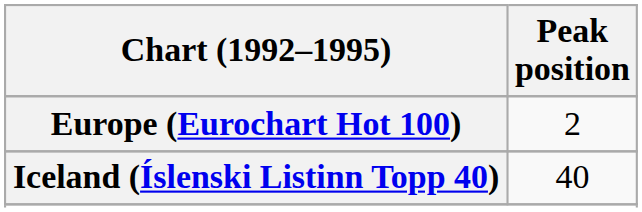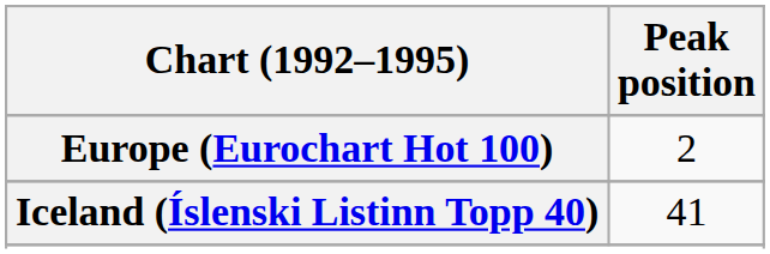Iceland (Íslenski Listinn Topp 40) | Peak position: 40 -> 41
